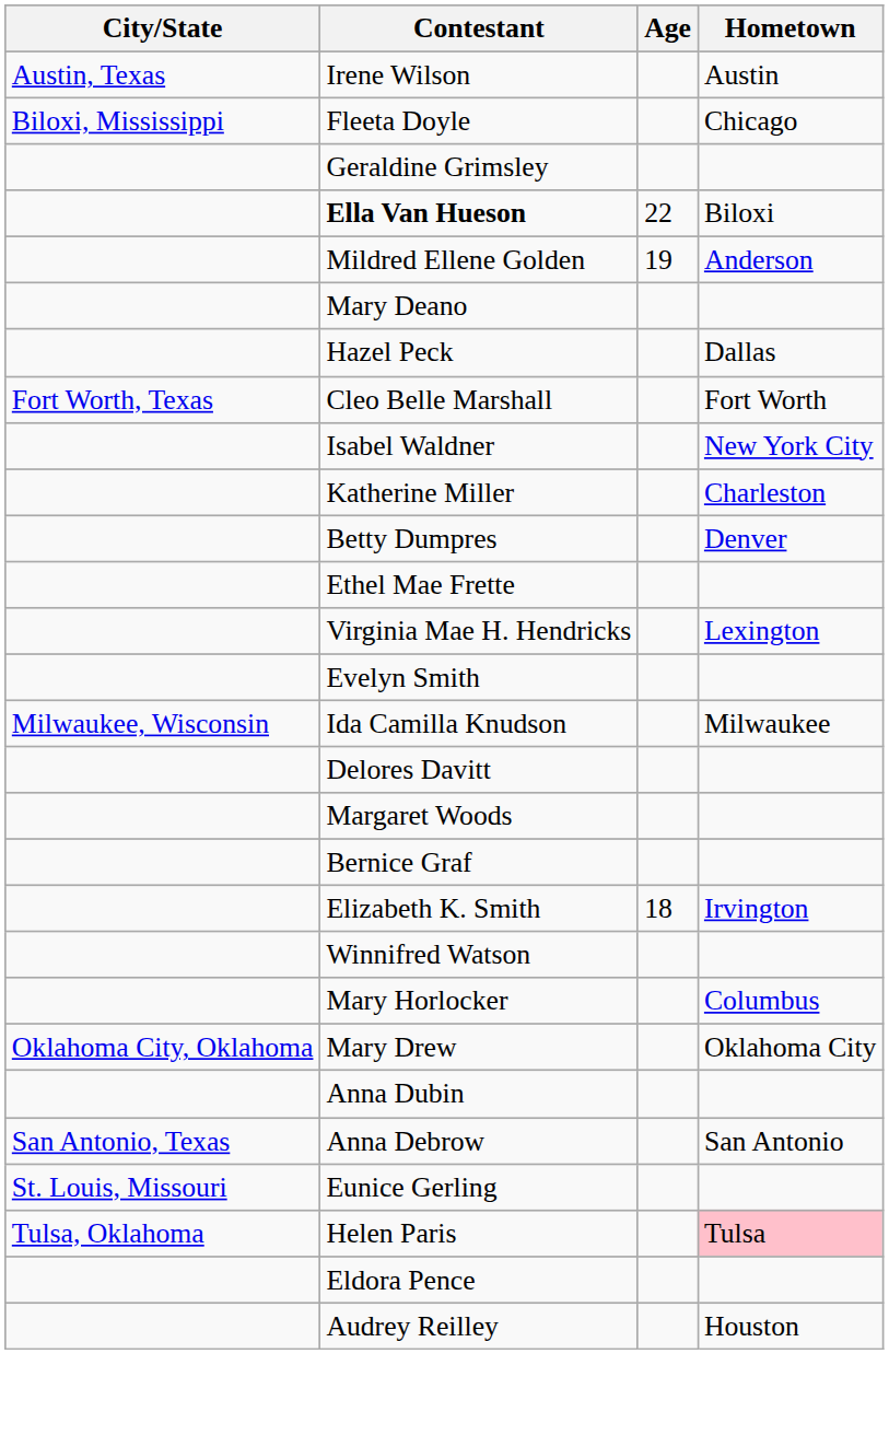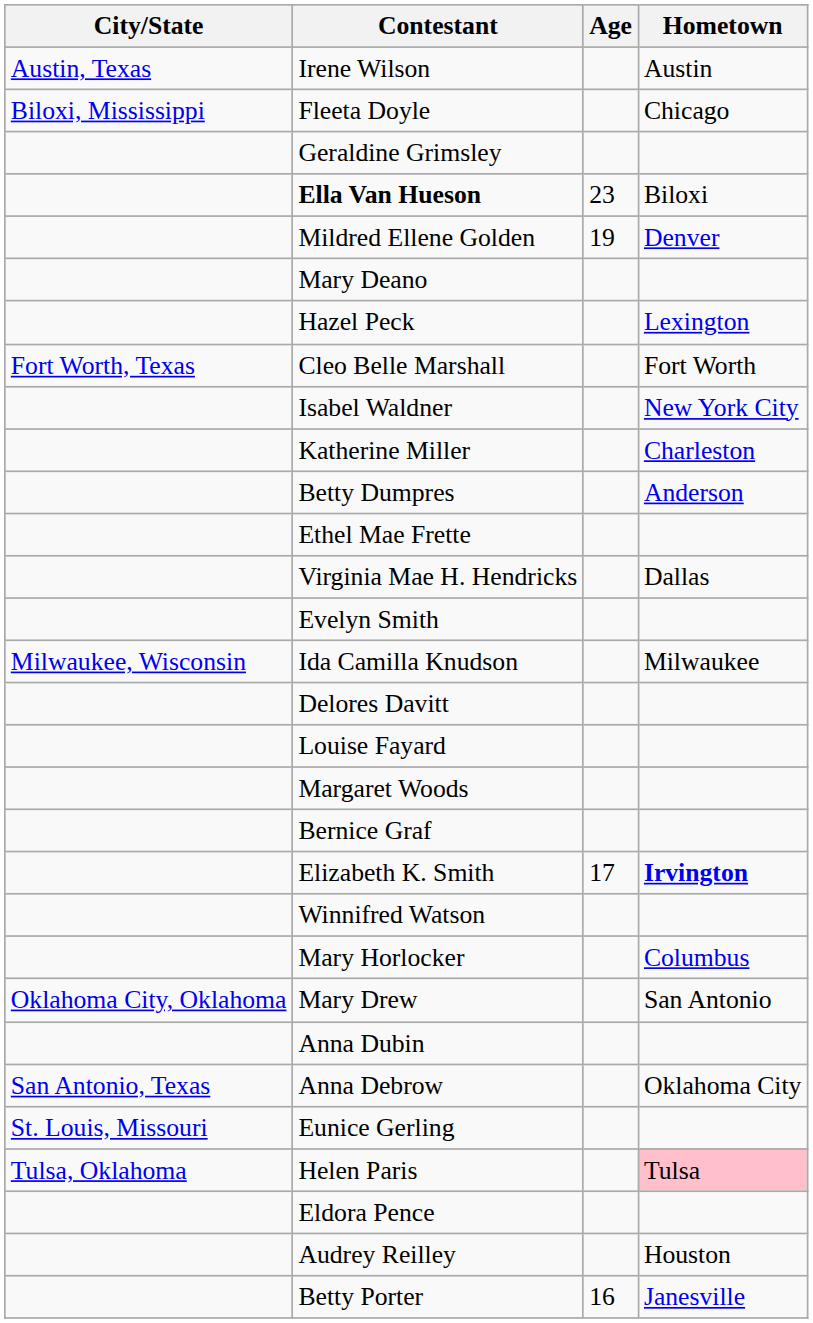Ella Van Hueson | Age: 22 -> 23
Mildred Ellene Golden | Hometown: Anderson -> Denver
Hazel Peck | Hometown: Dallas -> Lexington
Betty Dumpres | Hometown: Denver -> Anderson
Virginia Mae H. Hendricks | Hometown: Lexington -> Dallas
+ row: Louise Fayard
Elizabeth K. Smith | Age: 18 -> 17
Elizabeth K. Smith | Hometown: normal -> bold
Mary Drew | Hometown: Oklahoma City -> San Antonio
Anna Debrow | Hometown: San Antonio -> Oklahoma City
+ row: Betty Porter | 16 | Janesville
